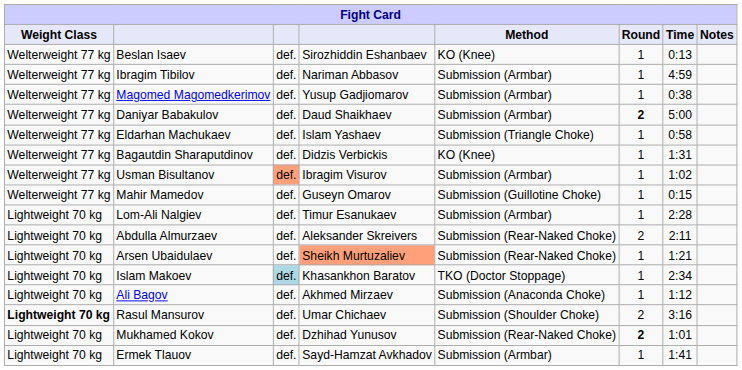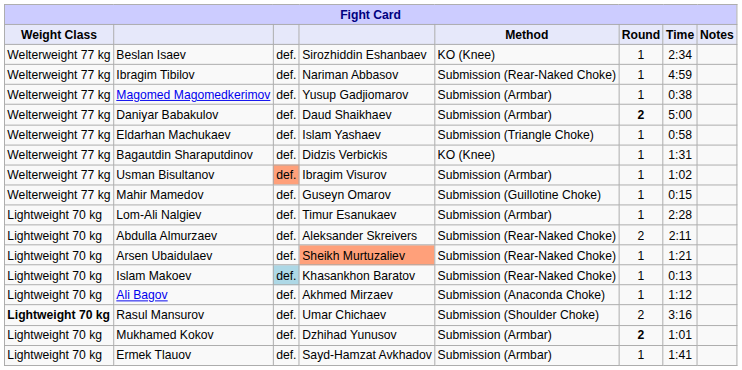Beslan Isaev | Time: 0:13 -> 2:34
Ibragim Tibilov | Method: Submission (Armbar) -> Submission (Rear-Naked Choke)
Islam Makoev | Method: TKO (Doctor Stoppage) -> Submission (Rear-Naked Choke)
Islam Makoev | Time: 2:34 -> 0:13
Mukhamed Kokov | Method: Submission (Rear-Naked Choke) -> Submission (Armbar)
